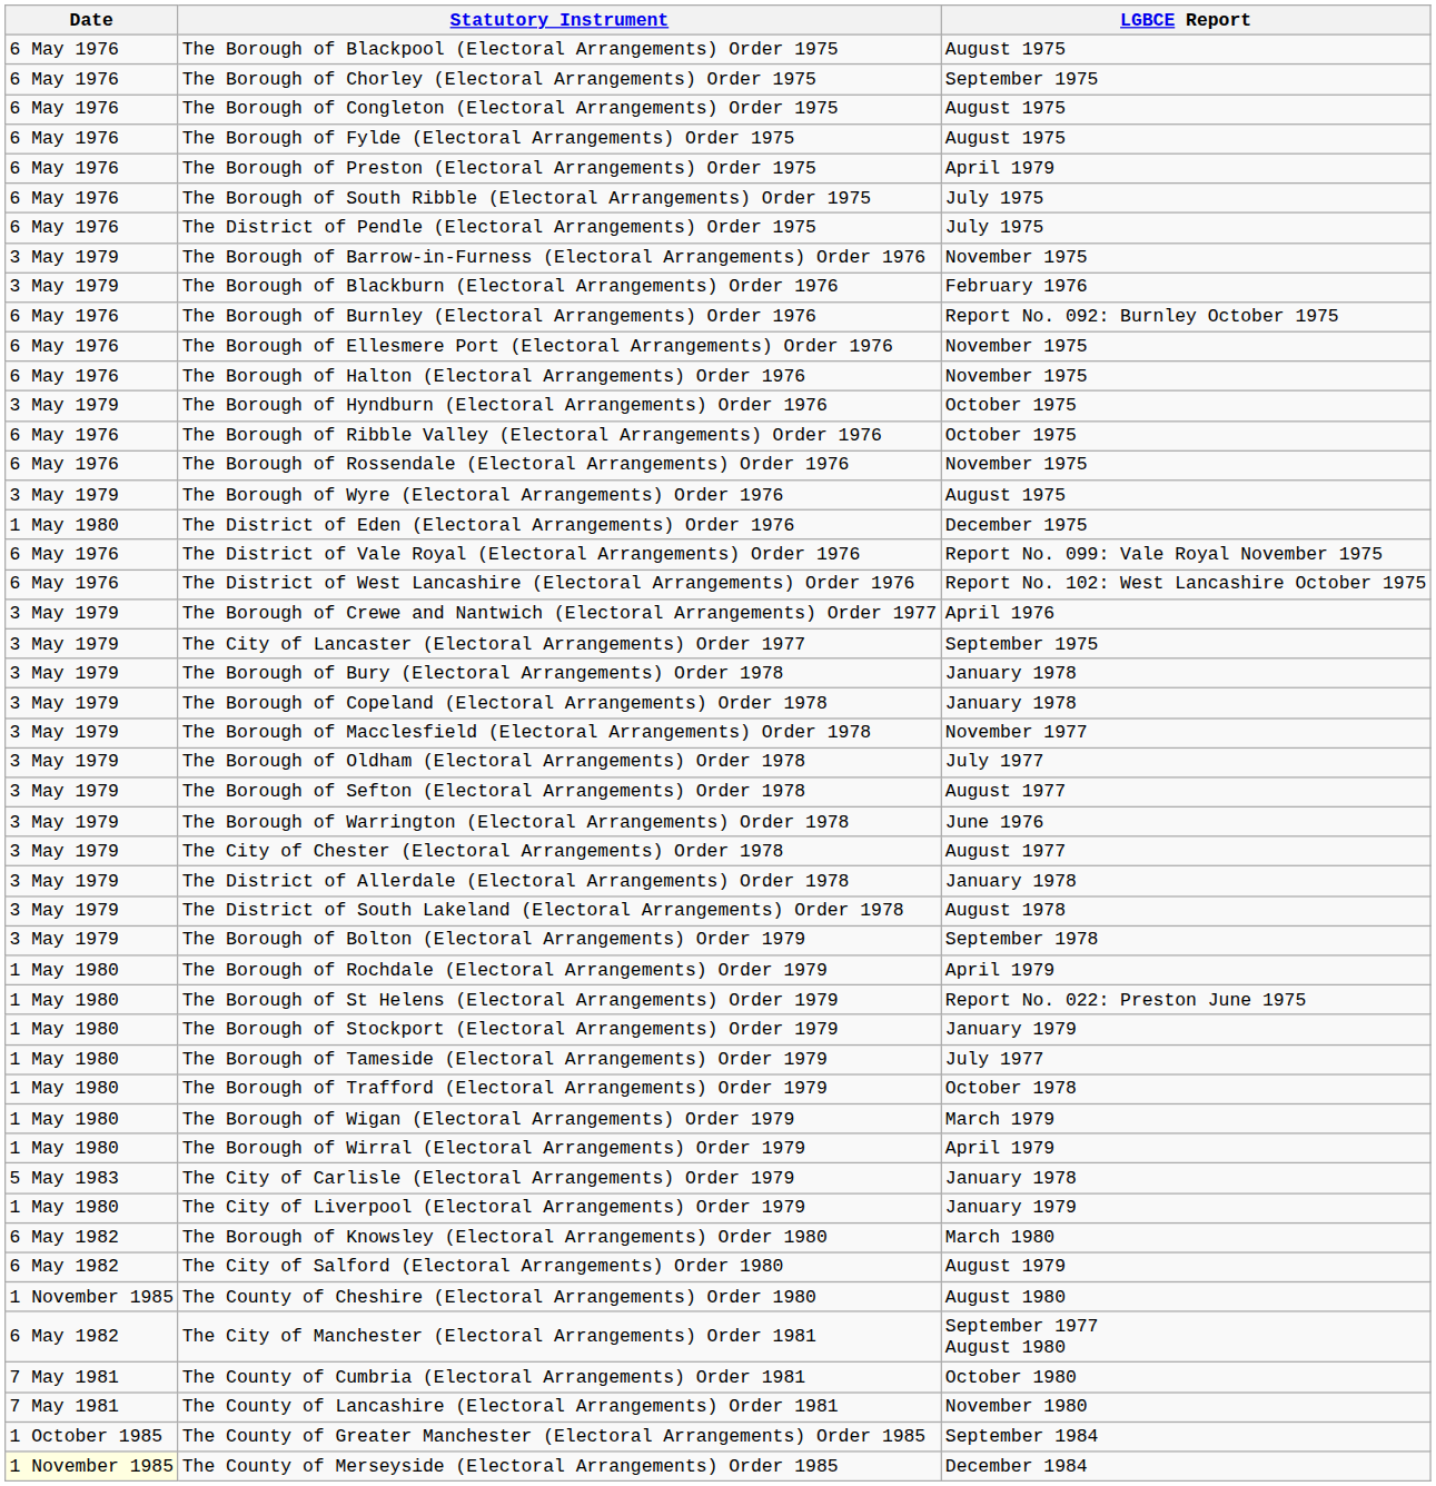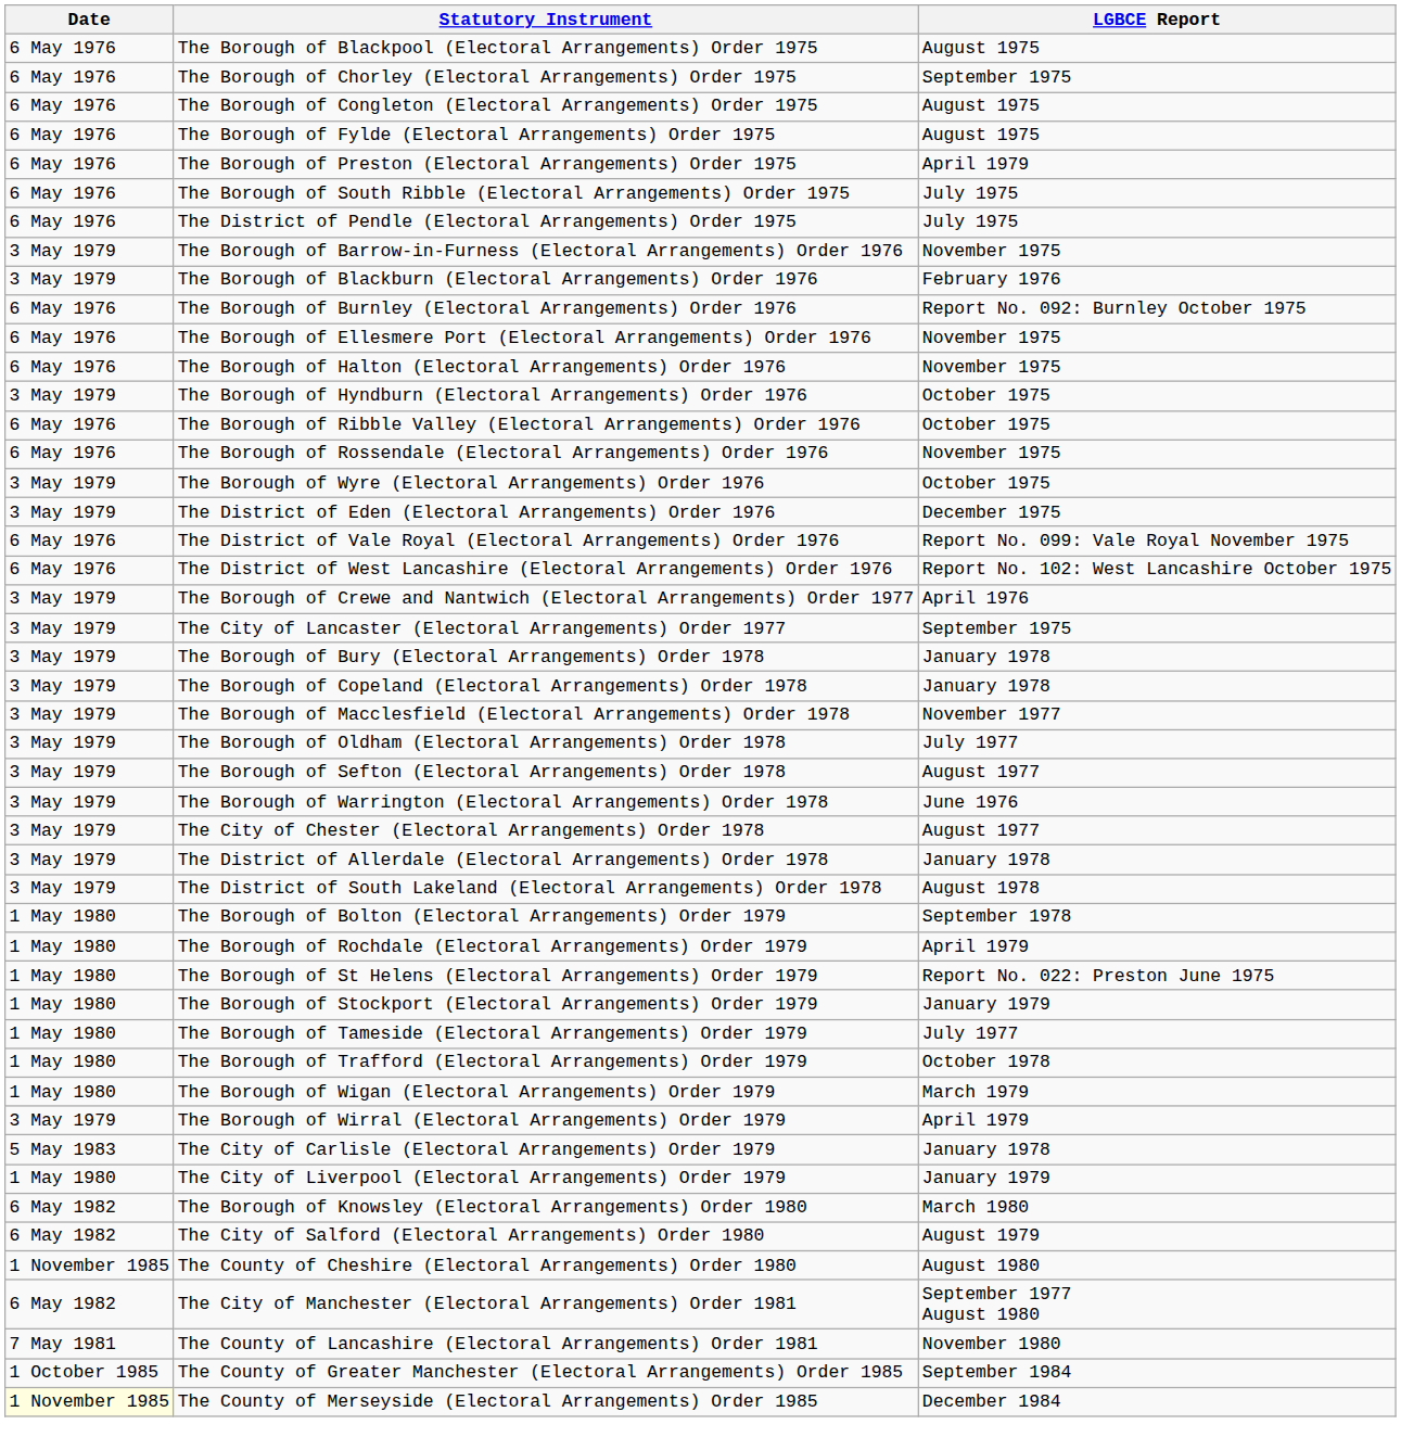The Borough of Wyre (Electoral Arrangements) Order 1976 | LGBCE Report: August 1975 -> October 1975
The District of Eden (Electoral Arrangements) Order 1976 | Date: 1 May 1980 -> 3 May 1979
The Borough of Bolton (Electoral Arrangements) Order 1979 | Date: 3 May 1979 -> 1 May 1980
The Borough of Wirral (Electoral Arrangements) Order 1979 | Date: 1 May 1980 -> 3 May 1979
- row: 7 May 1981 | The County of Cumbria (Electoral Arrangements) Order 1981 | October 1980
